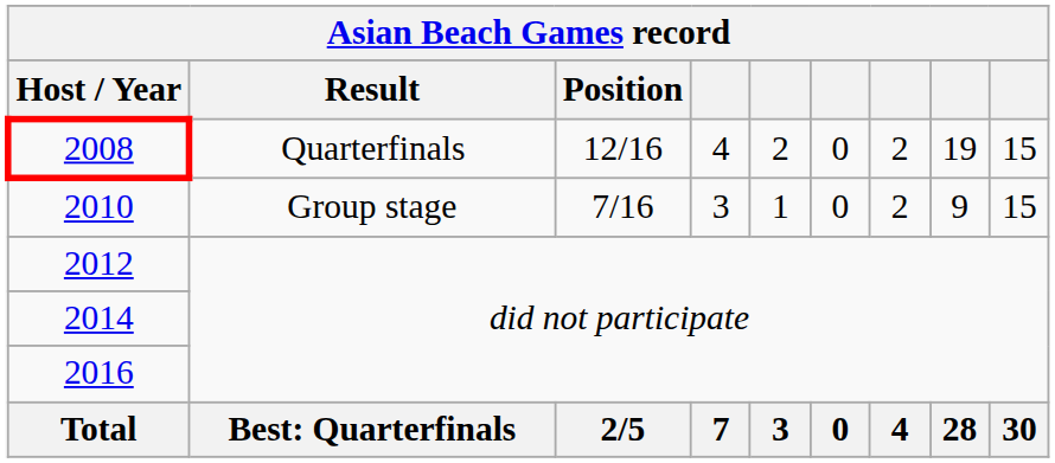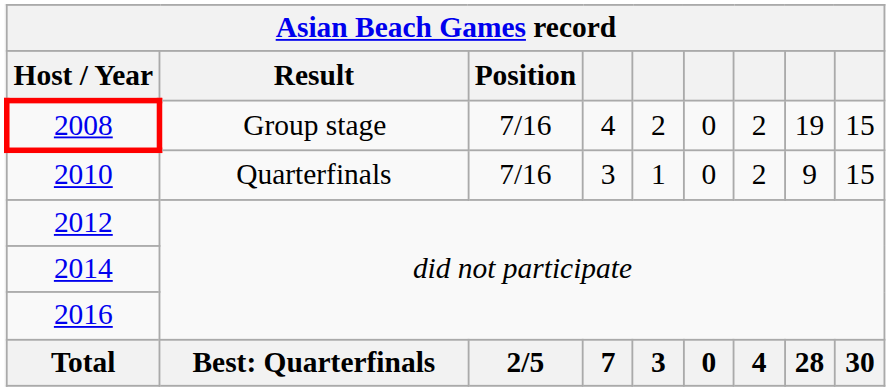2008 | Result: Quarterfinals -> Group stage
2008 | Position: 12/16 -> 7/16
2010 | Result: Group stage -> Quarterfinals
